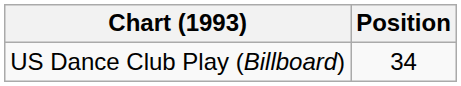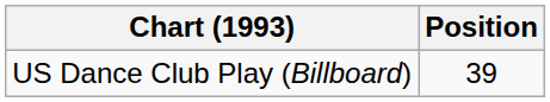US Dance Club Play (Billboard) | Position: 34 -> 39
